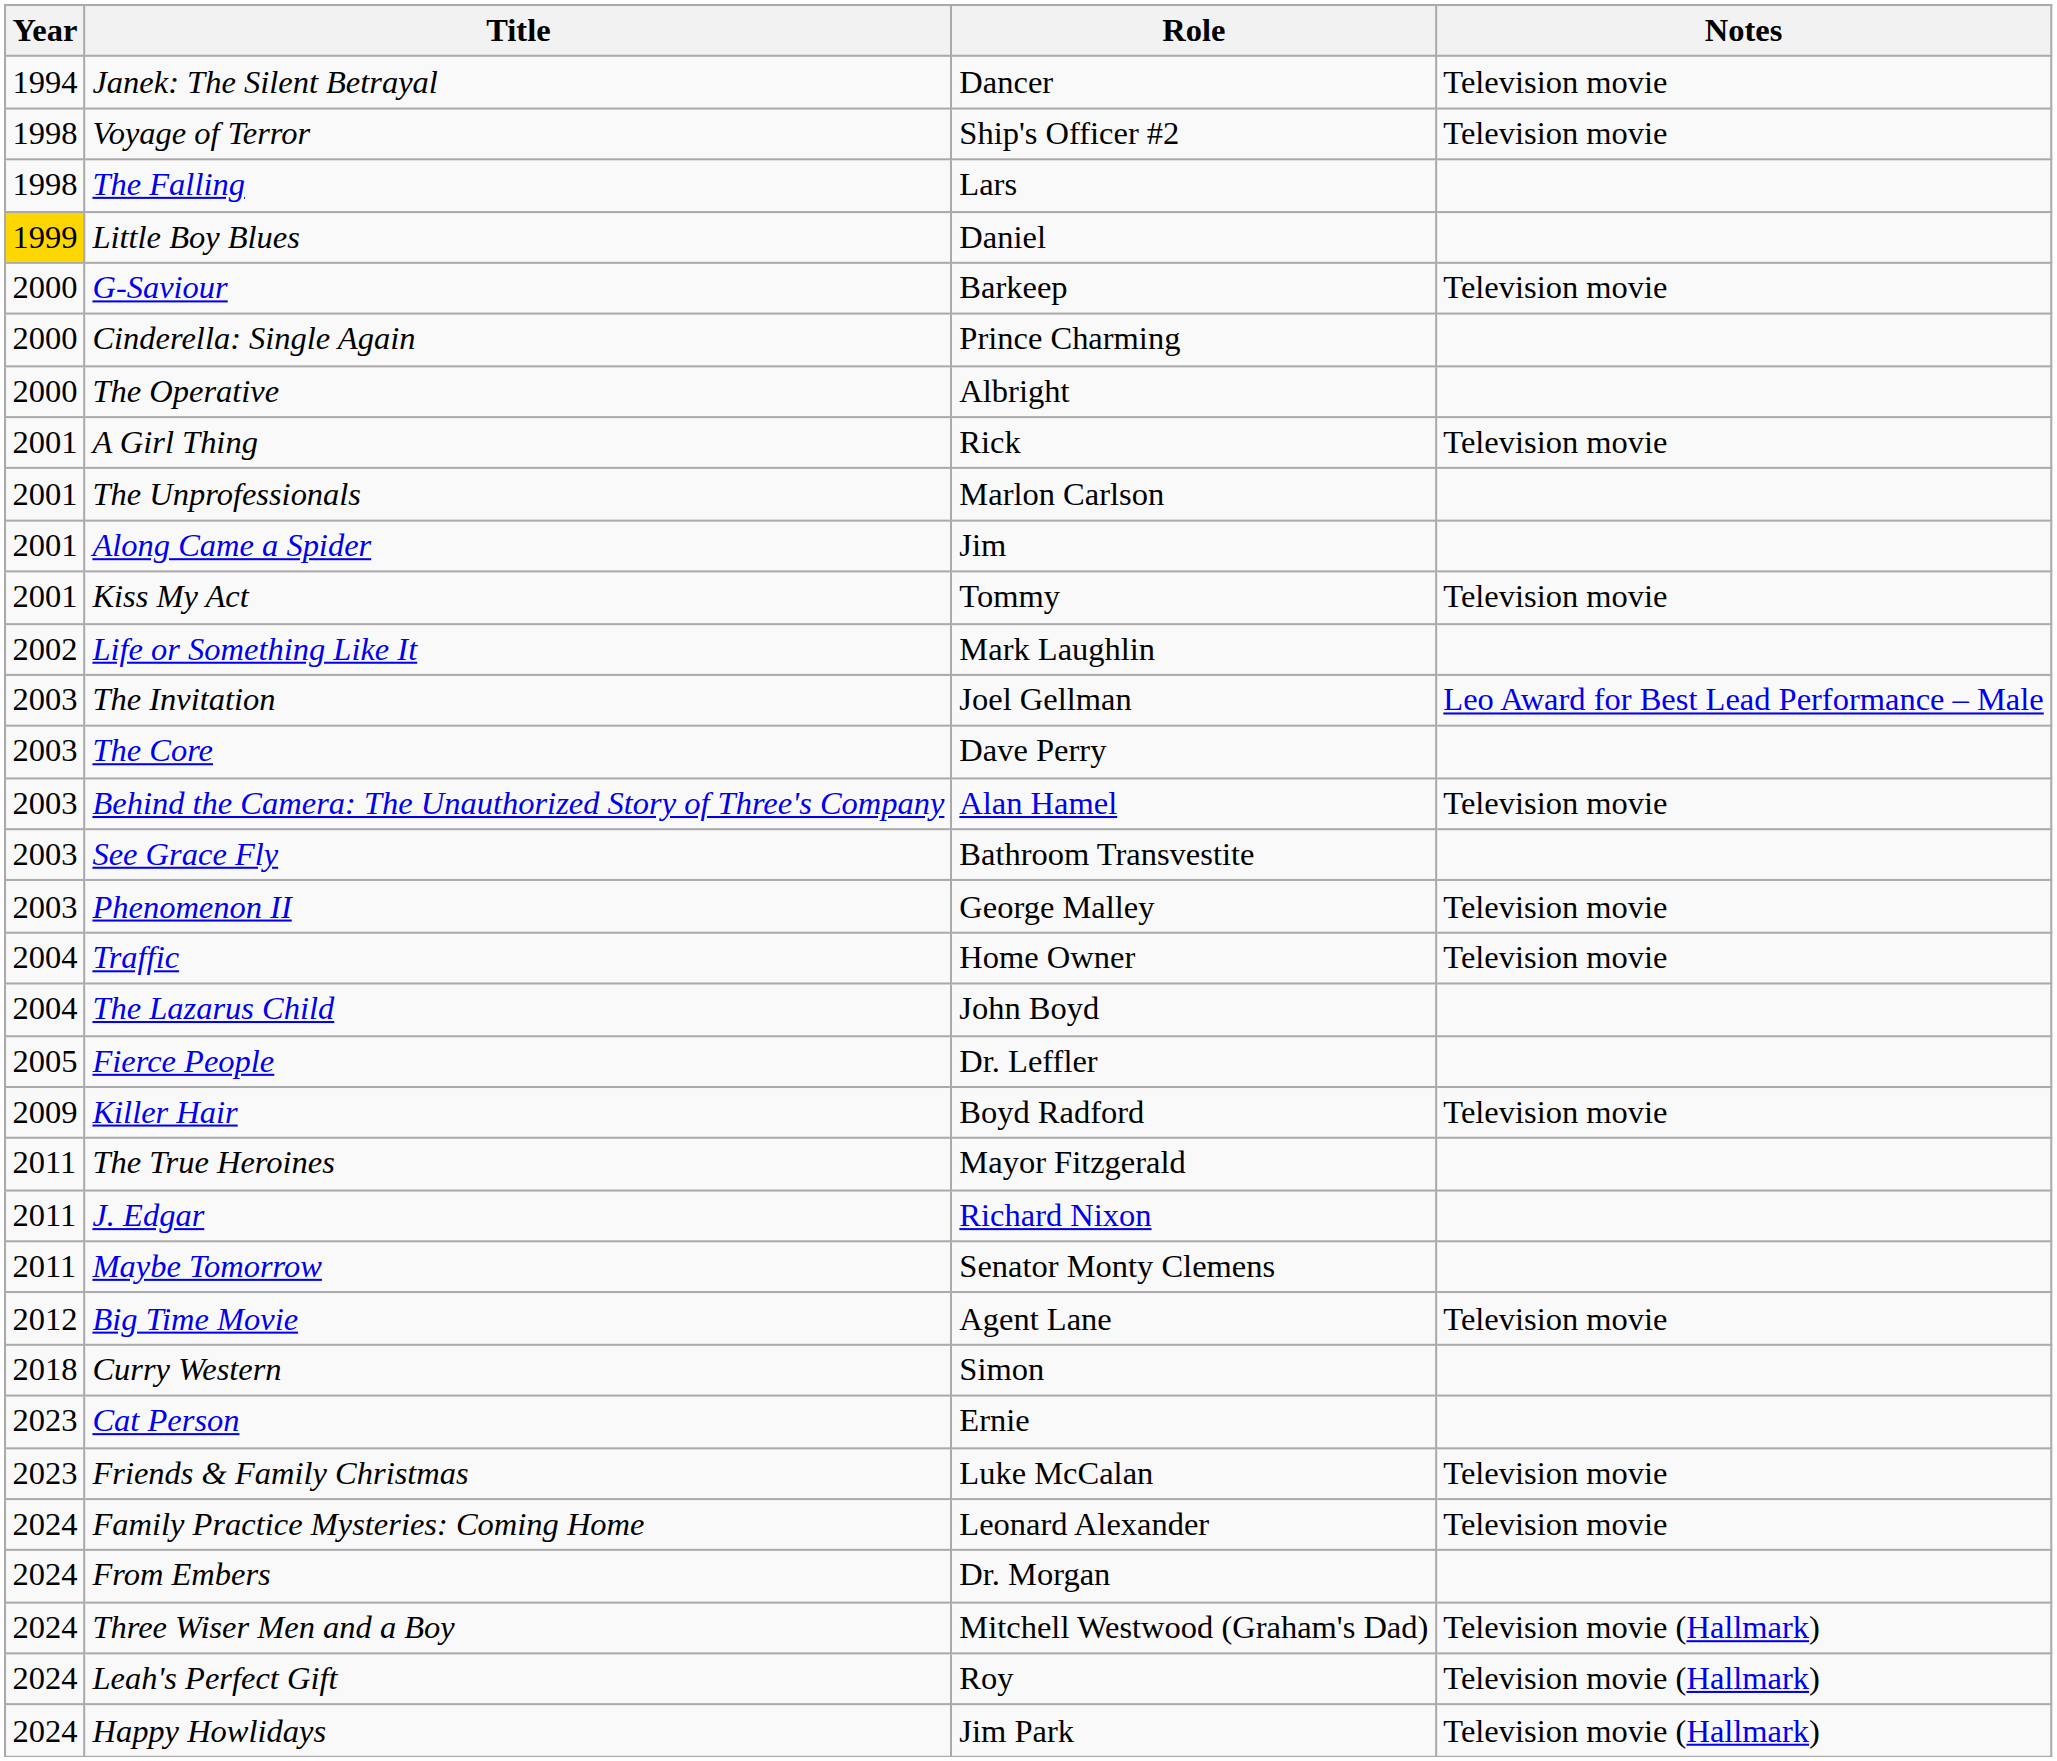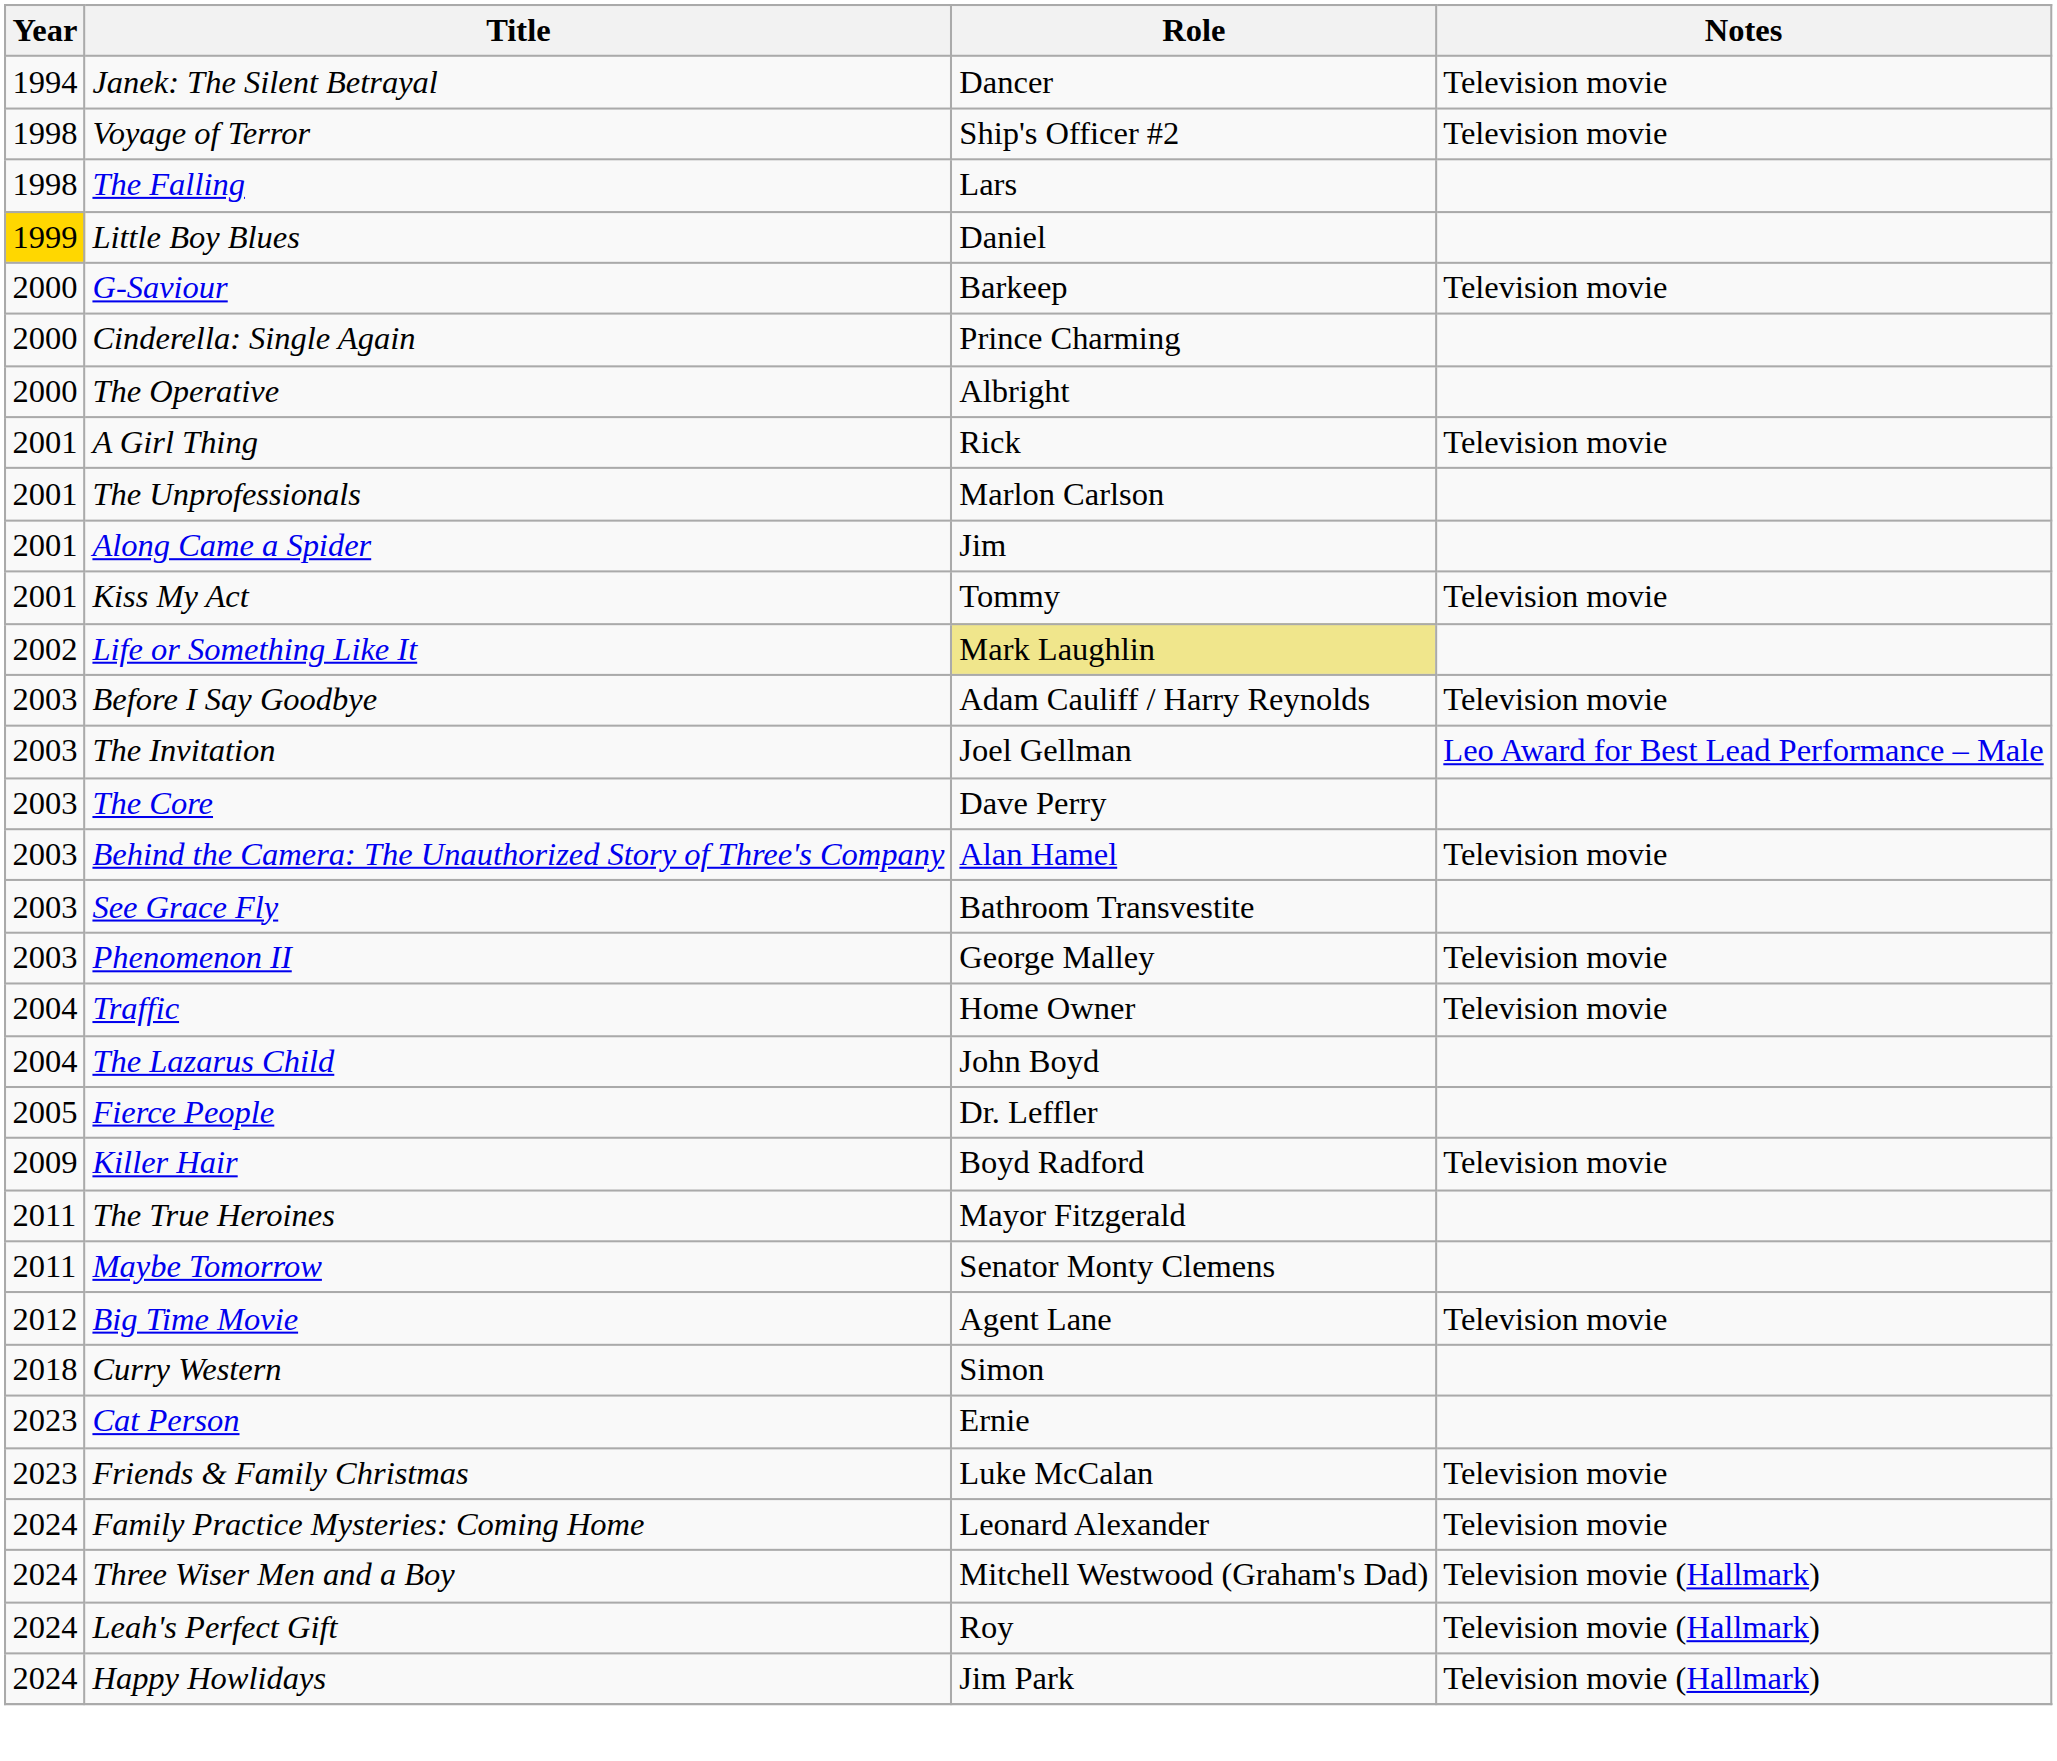Life or Something Like It | Role: no background -> khaki background
+ row: 2003 | Before I Say Goodbye | Adam Cauliff / Harry Reynolds | Television movie
- row: 2011 | J. Edgar | Richard Nixon
- row: 2024 | From Embers | Dr. Morgan
